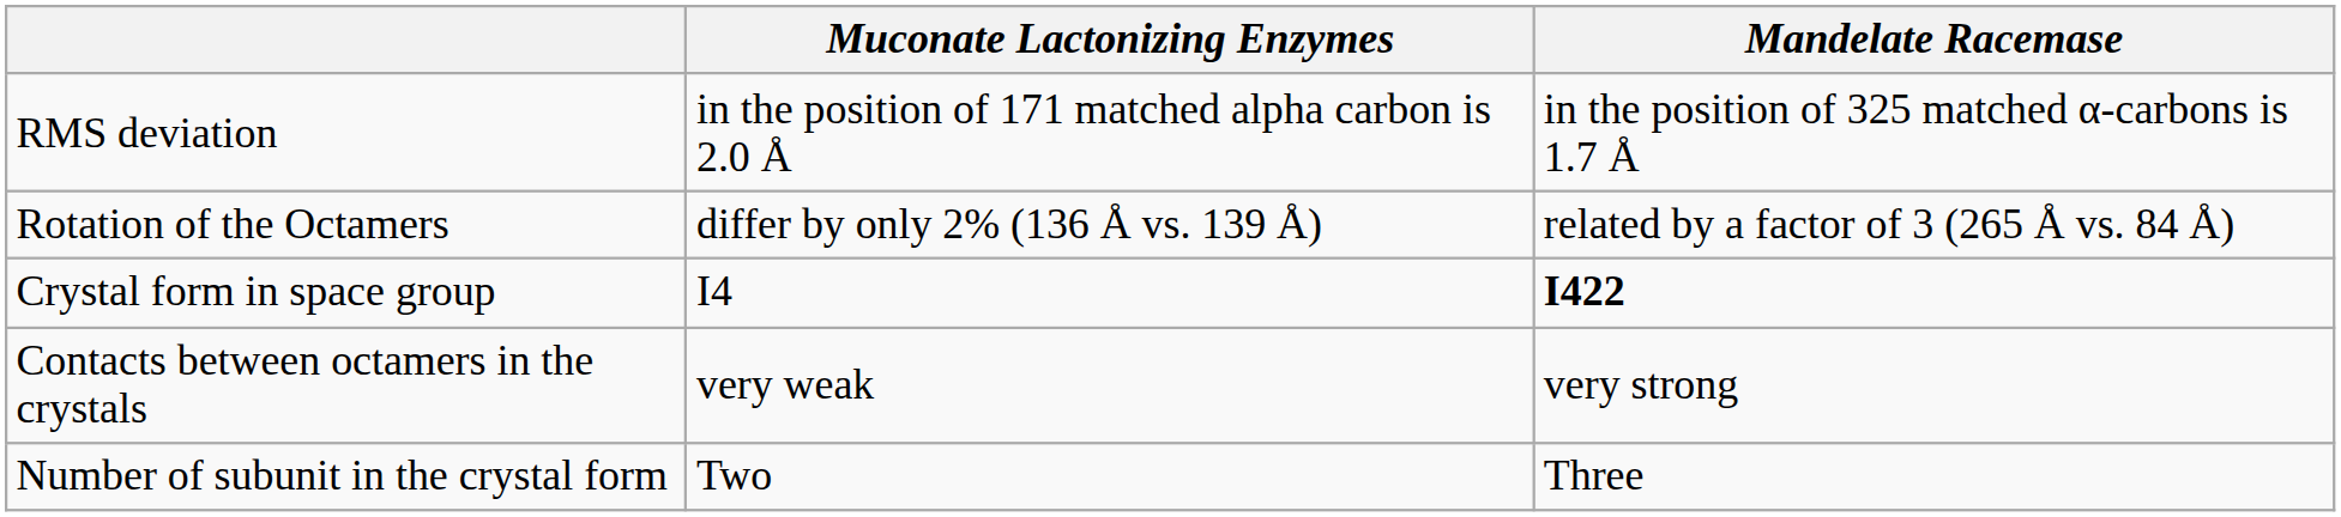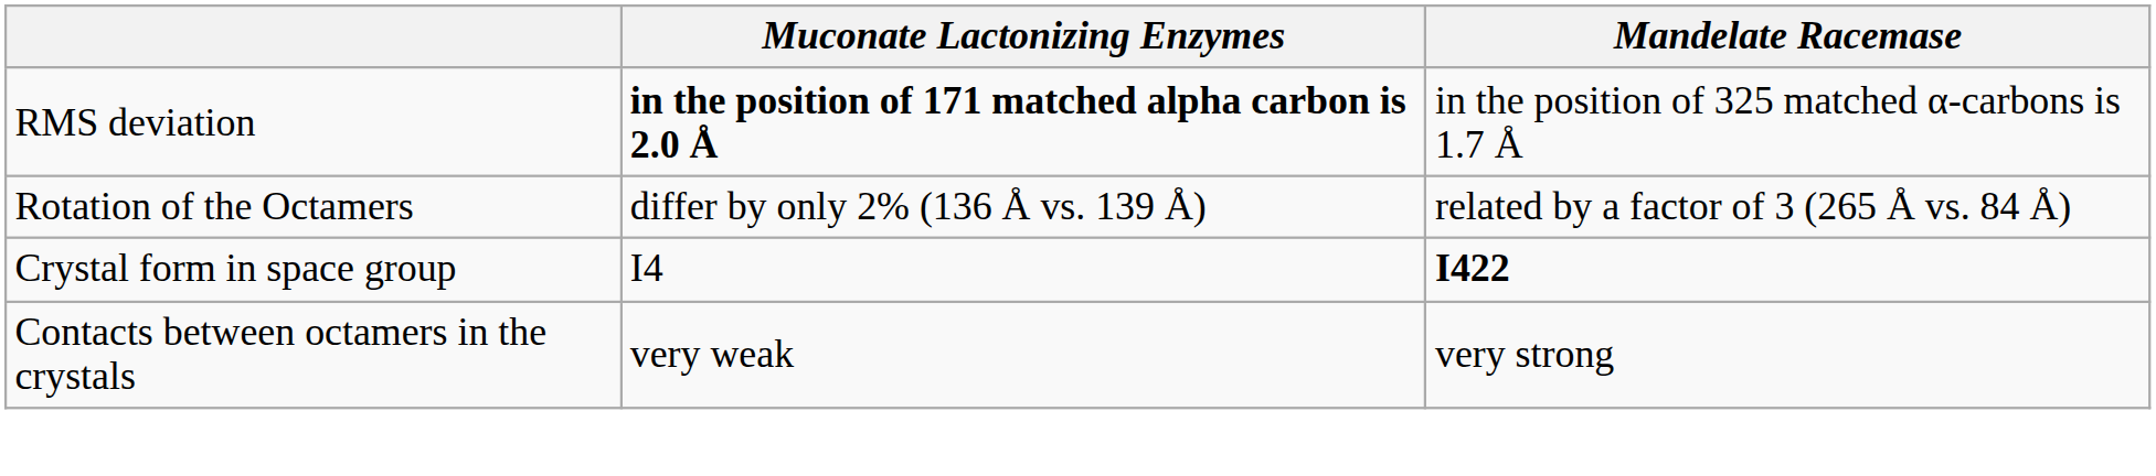RMS deviation | Muconate Lactonizing Enzymes: normal -> bold
- row: Number of subunit in the crystal form | Two | Three
